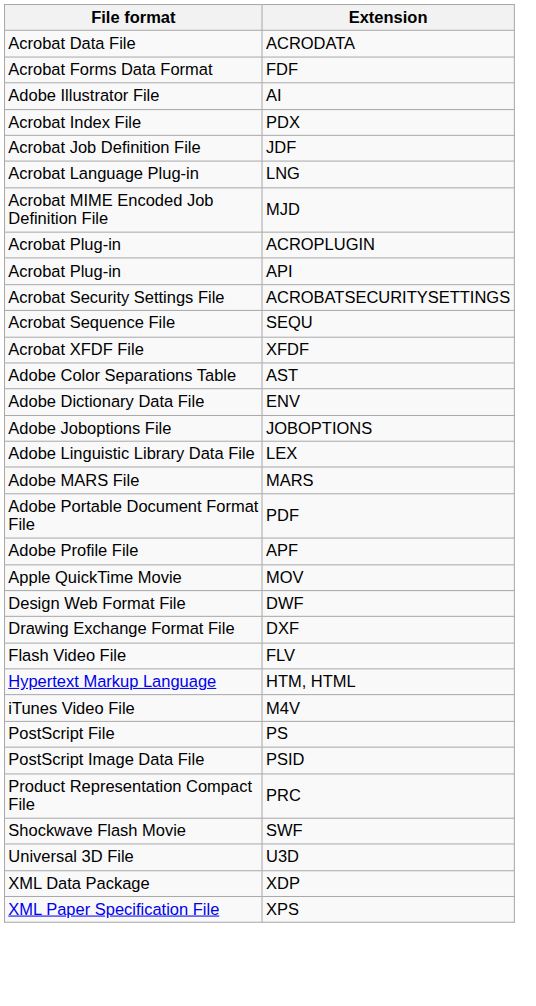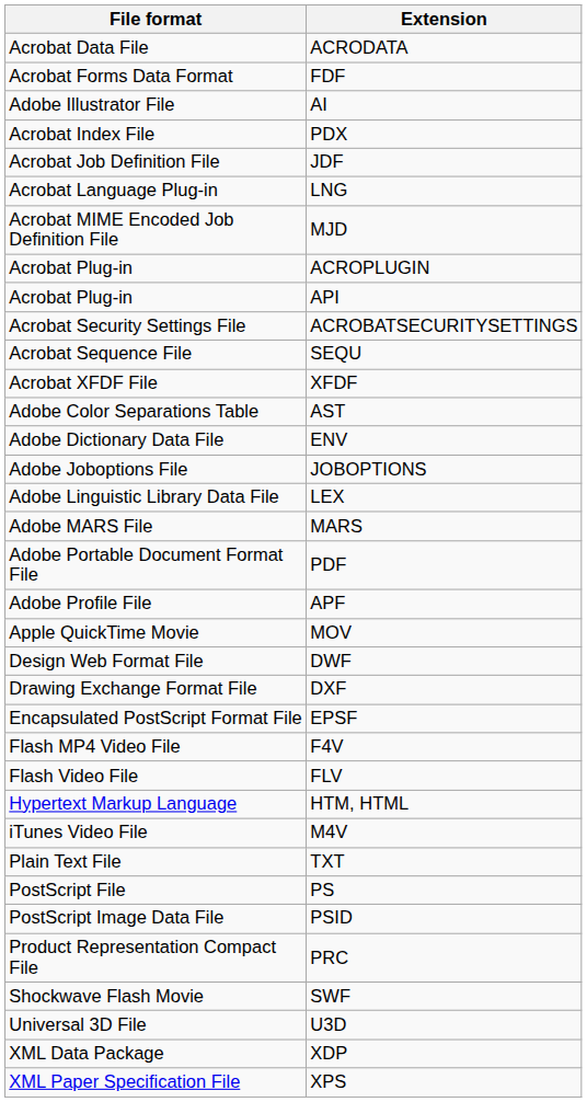+ row: Encapsulated PostScript Format File | EPSF
+ row: Flash MP4 Video File | F4V
+ row: Plain Text File | TXT
